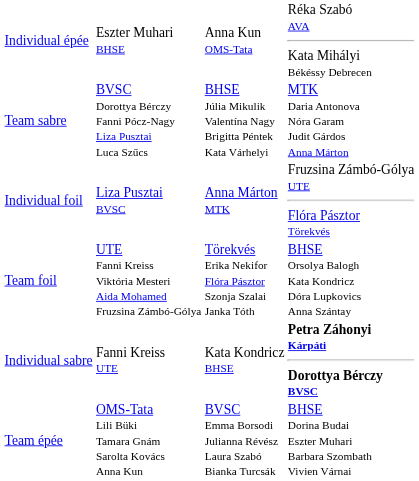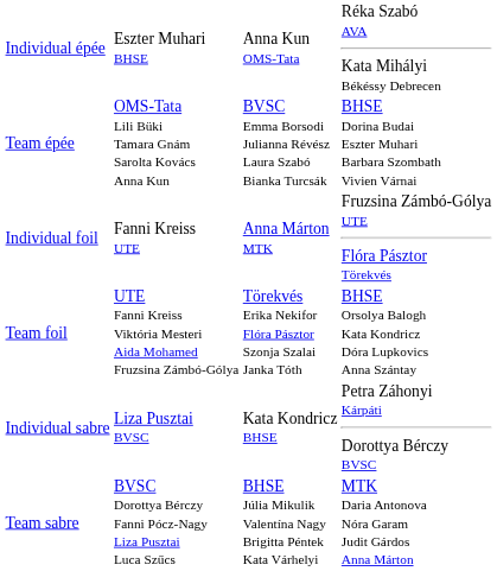rows swapped: Team épée <-> Team sabre
Individual foil | column 2: Liza Pusztai BVSC -> Fanni Kreiss UTE
Individual sabre | column 2: Fanni Kreiss UTE -> Liza Pusztai BVSC
Individual sabre | column 4: bold -> normal
